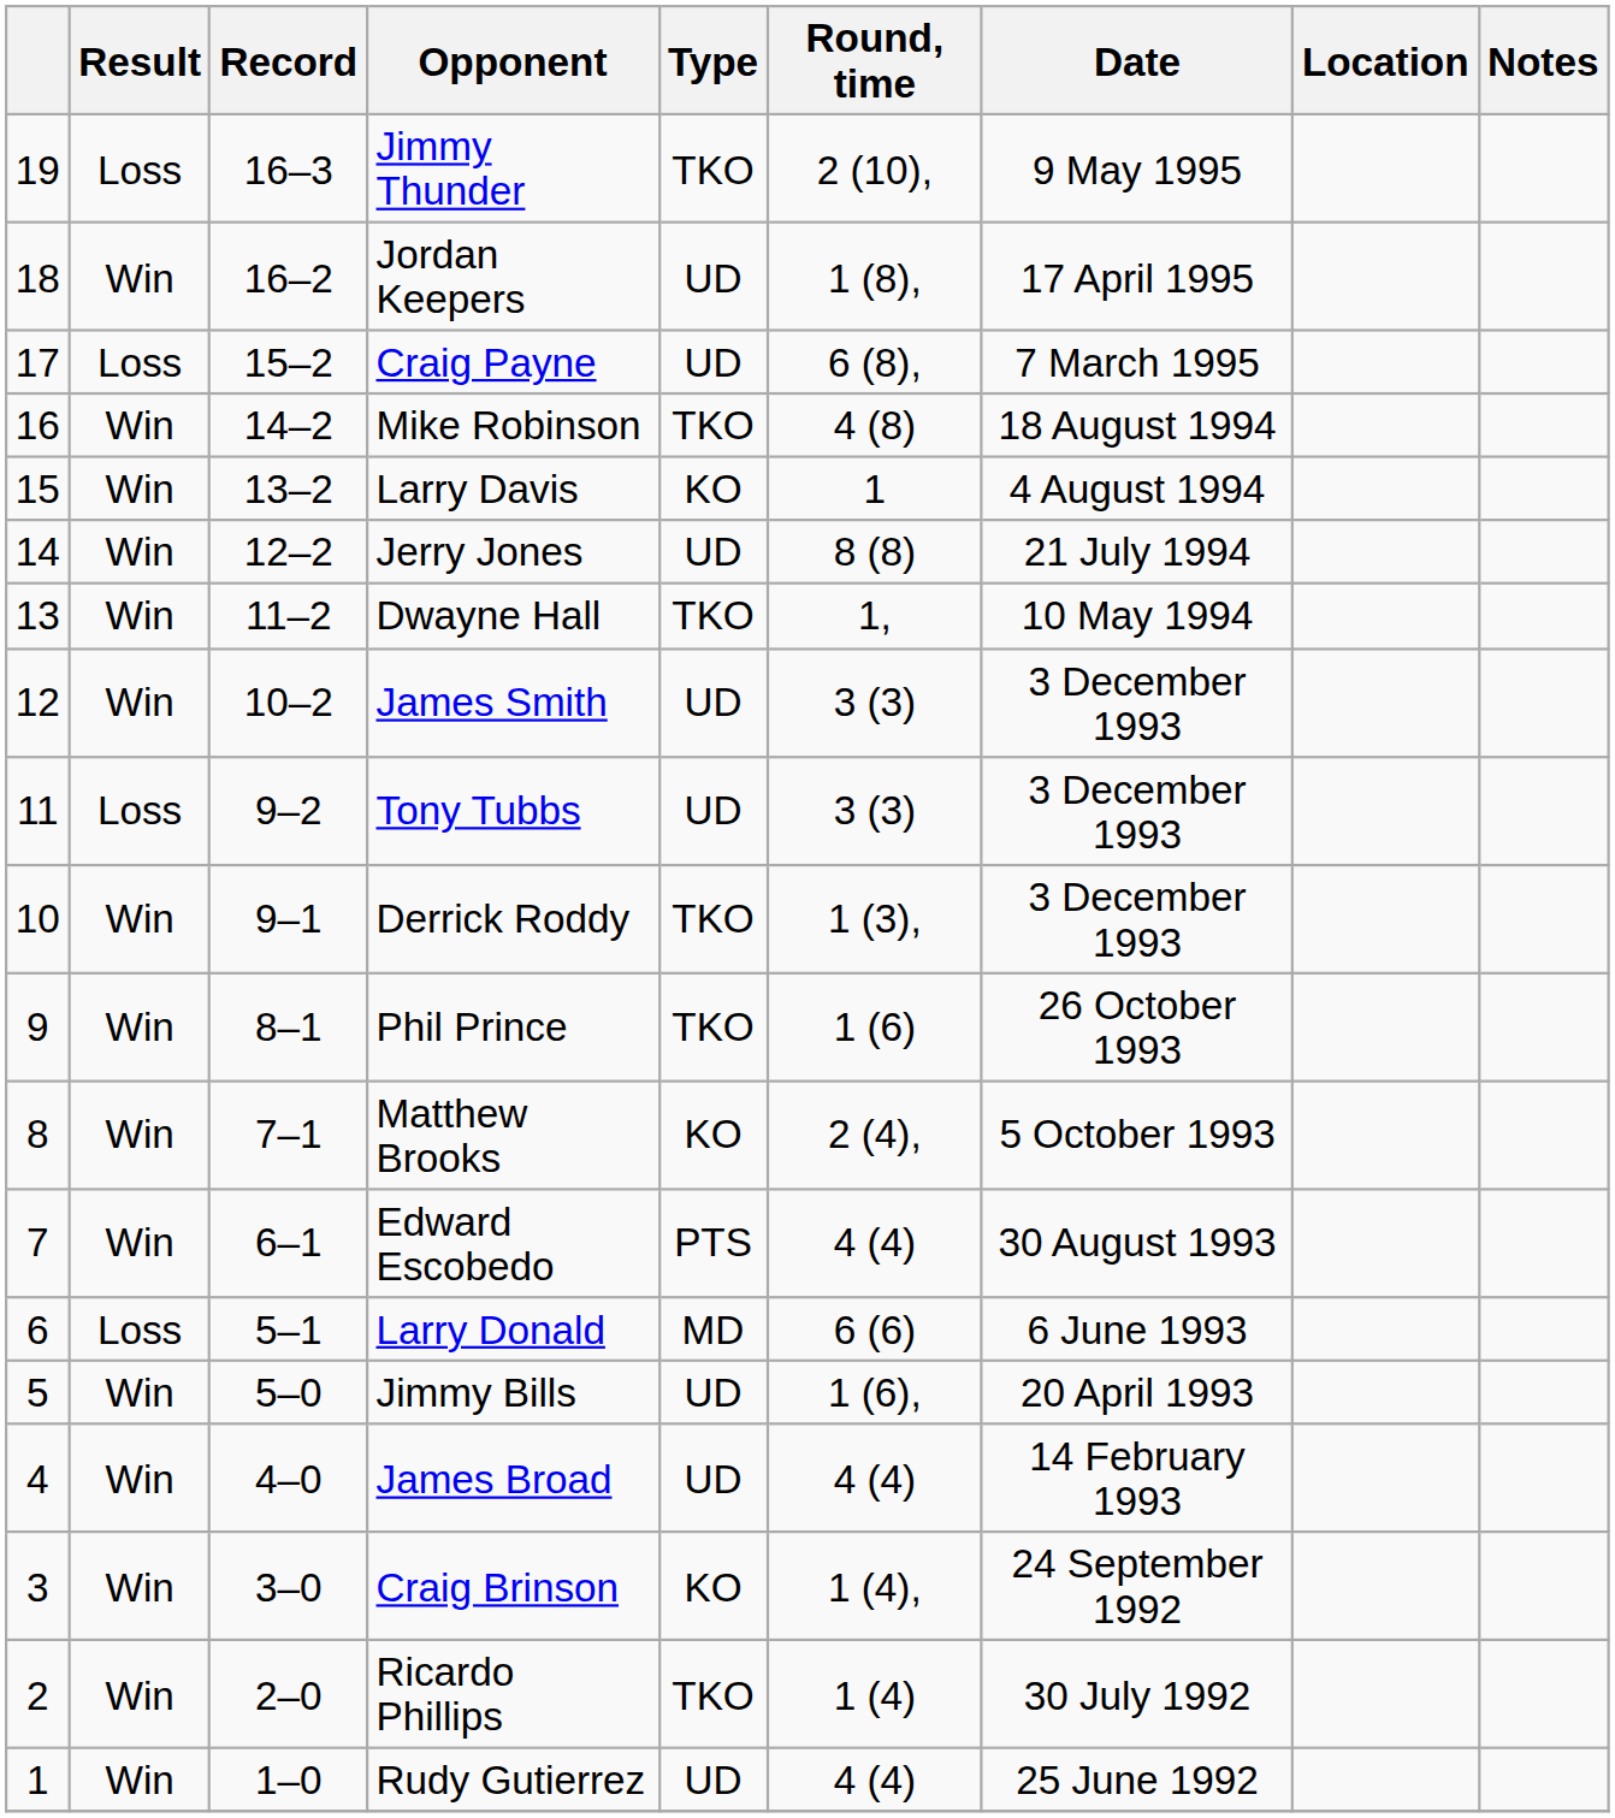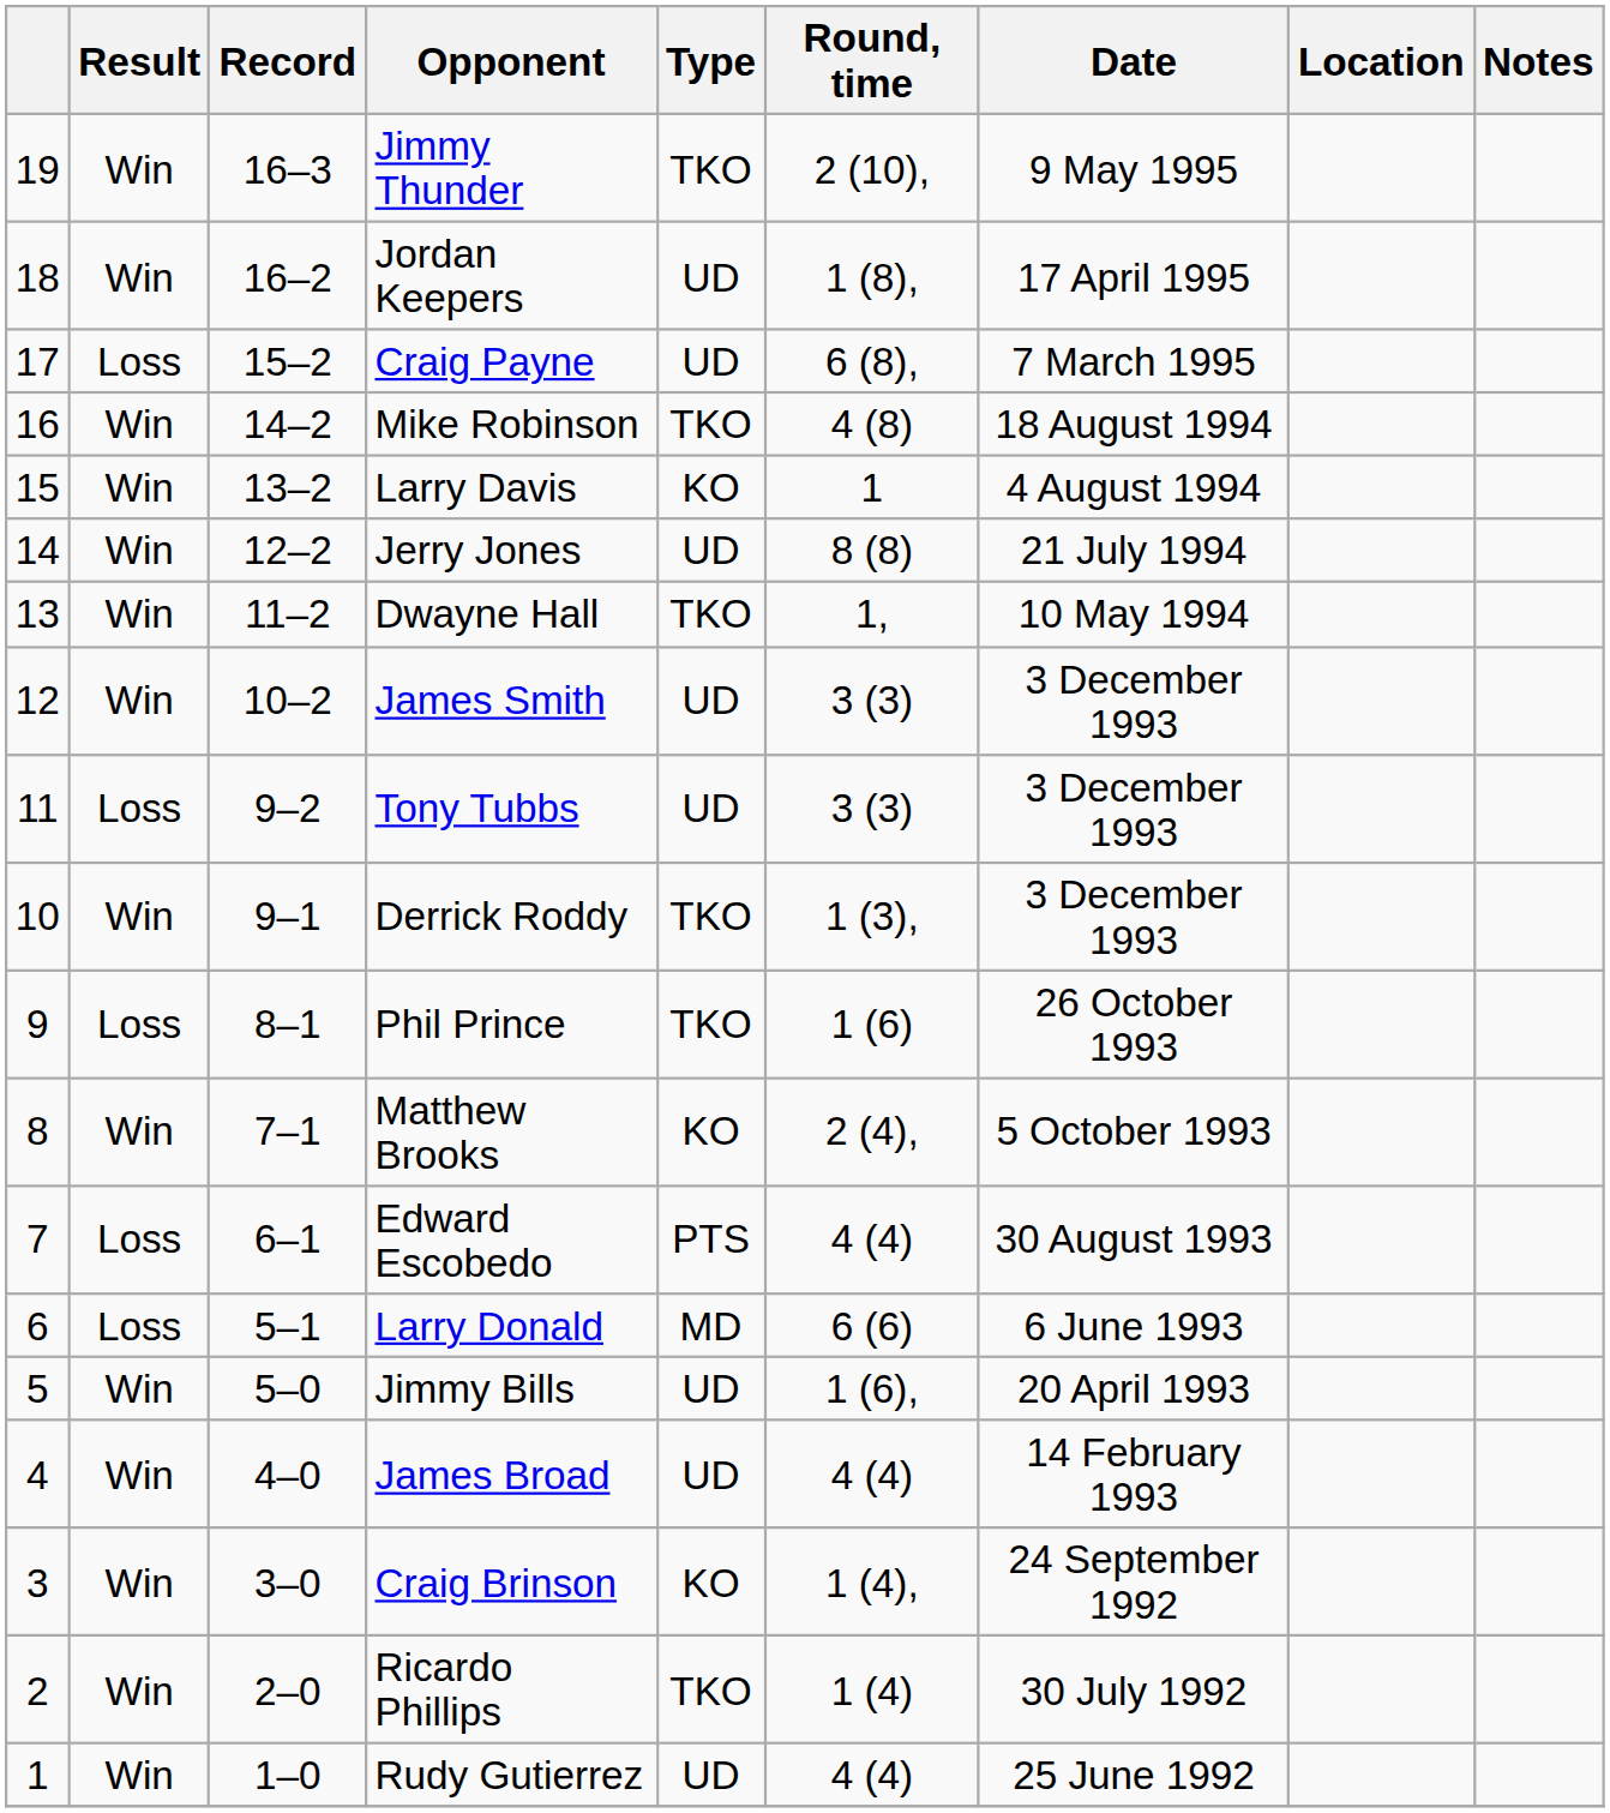Jimmy Thunder | Result: Loss -> Win
Phil Prince | Result: Win -> Loss
Edward Escobedo | Result: Win -> Loss
